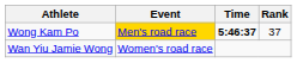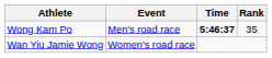Wong Kam Po | Event: gold background -> no background
Wong Kam Po | Rank: 37 -> 35
